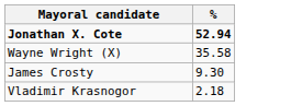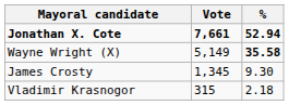+ column: Vote | 7,661 | 5,149 | 1,345 | 315
Wayne Wright (X) | %: normal -> bold
